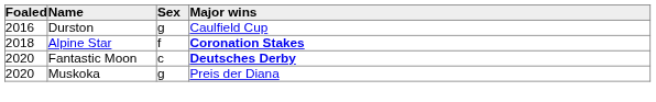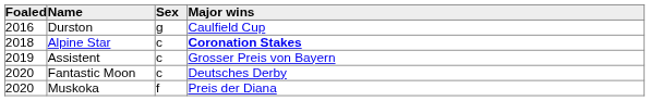Alpine Star | Sex: f -> c
+ row: 2019 | Assistent | c | Grosser Preis von Bayern
Fantastic Moon | Major wins: bold -> normal
Muskoka | Sex: g -> f
